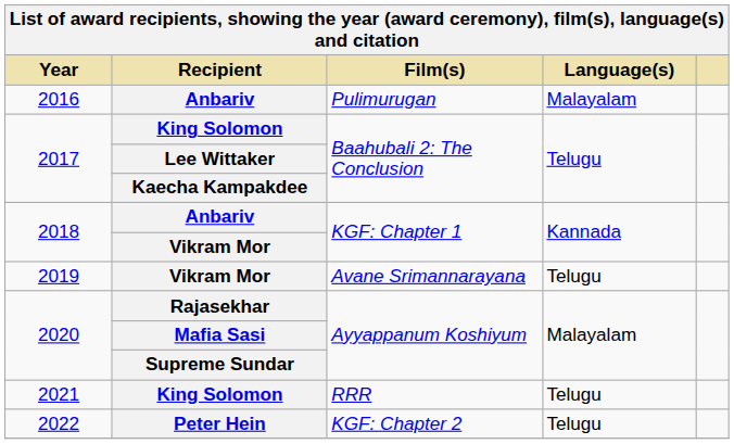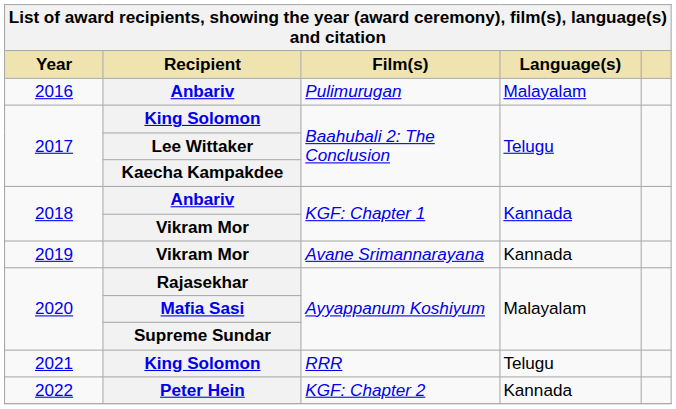Avane Srimannarayana | Language(s): Telugu -> Kannada
KGF: Chapter 2 | Language(s): Telugu -> Kannada
